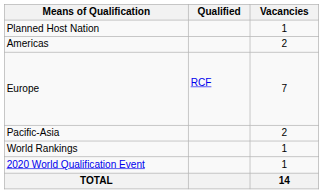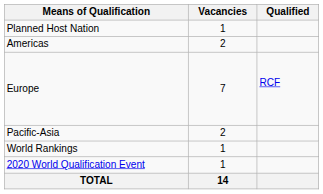columns swapped: Vacancies <-> Qualified
